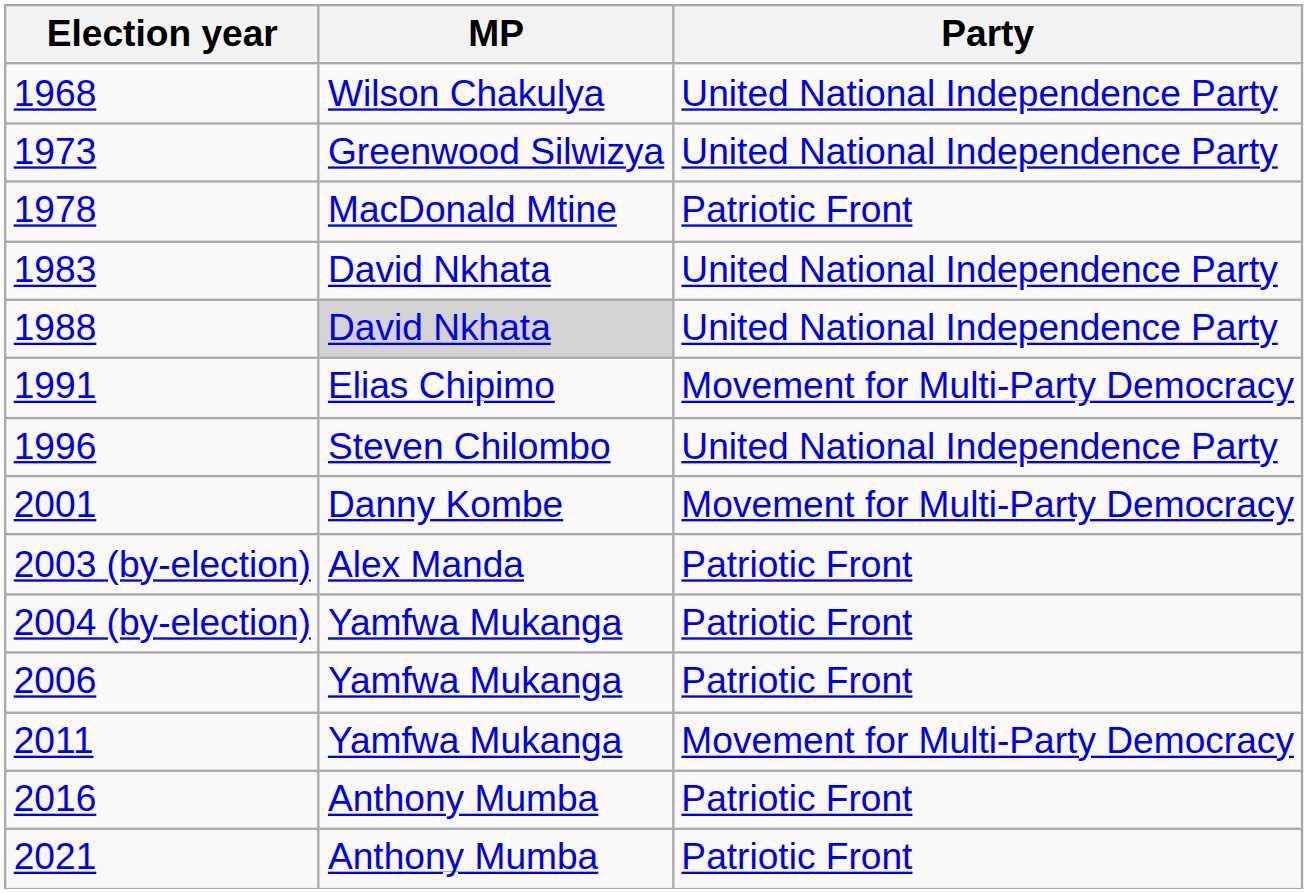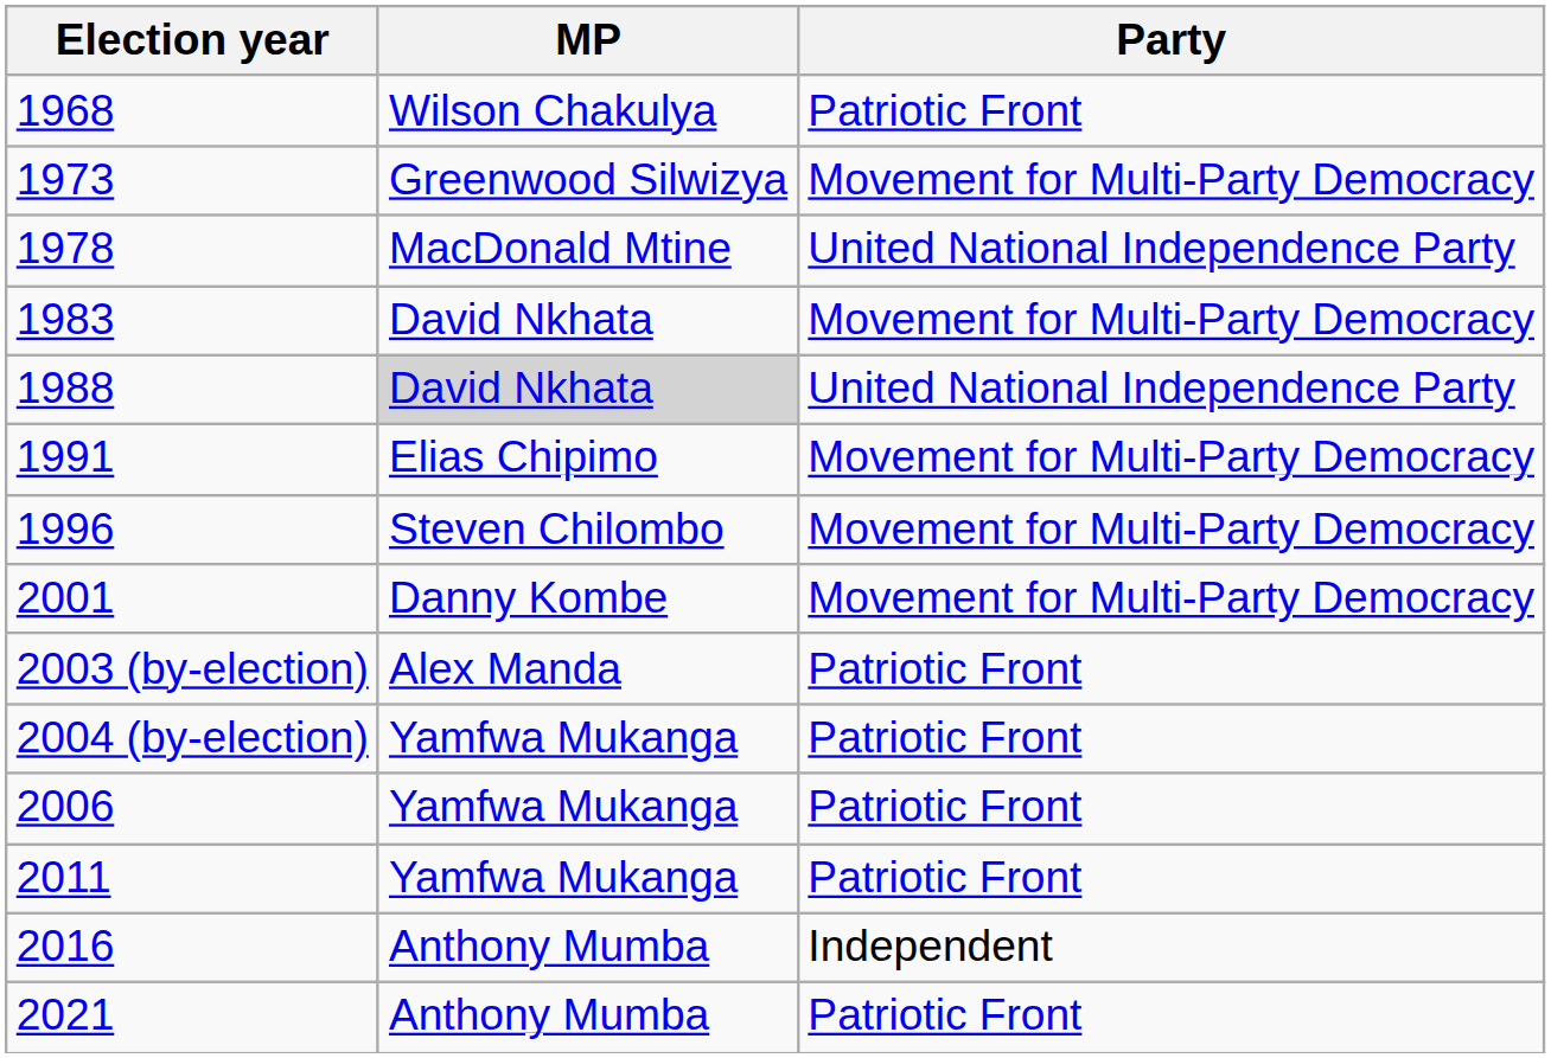1968 | Party: United National Independence Party -> Patriotic Front
1973 | Party: United National Independence Party -> Movement for Multi-Party Democracy
1978 | Party: Patriotic Front -> United National Independence Party
1983 | Party: United National Independence Party -> Movement for Multi-Party Democracy
1996 | Party: United National Independence Party -> Movement for Multi-Party Democracy
2011 | Party: Movement for Multi-Party Democracy -> Patriotic Front
2016 | Party: Patriotic Front -> Independent
